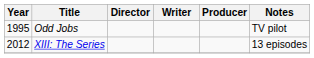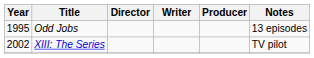Odd Jobs | Notes: TV pilot -> 13 episodes
XIII: The Series | Year: 2012 -> 2002
XIII: The Series | Notes: 13 episodes -> TV pilot
